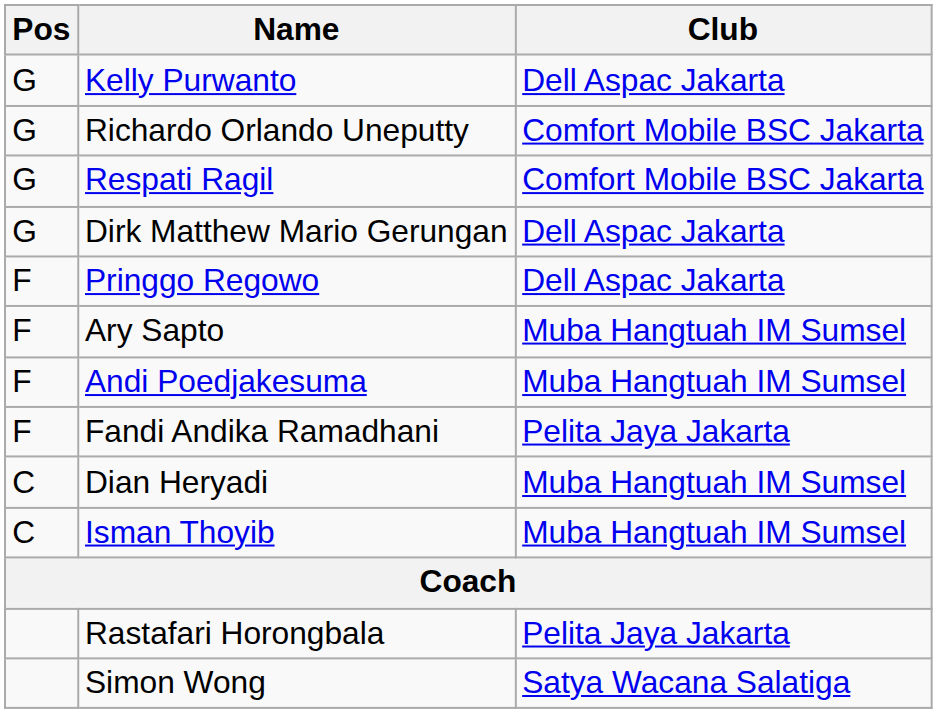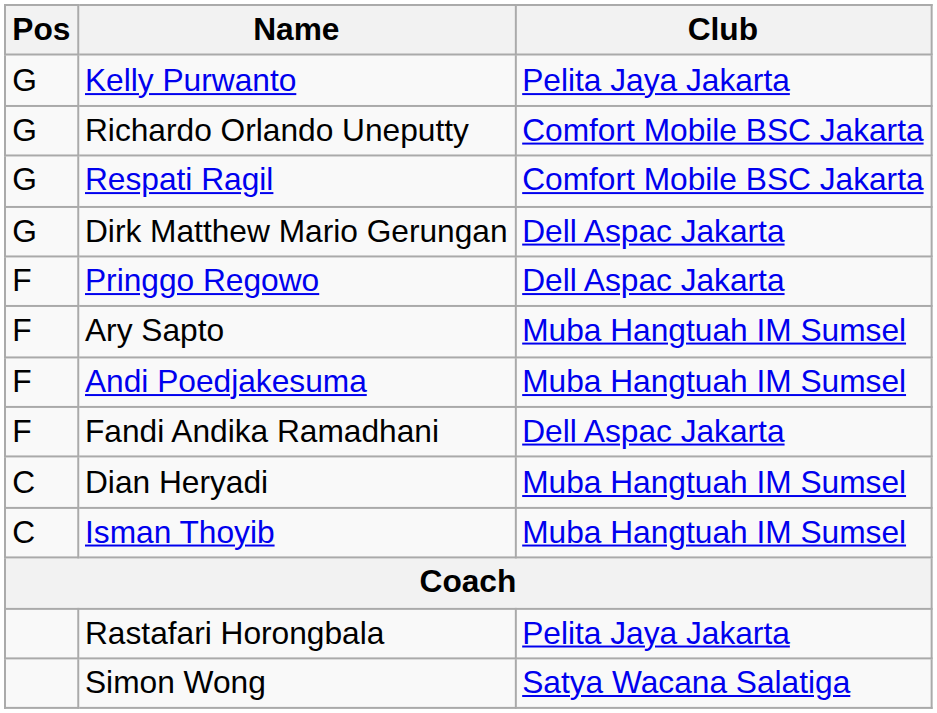Kelly Purwanto | Club: Dell Aspac Jakarta -> Pelita Jaya Jakarta
Fandi Andika Ramadhani | Club: Pelita Jaya Jakarta -> Dell Aspac Jakarta
